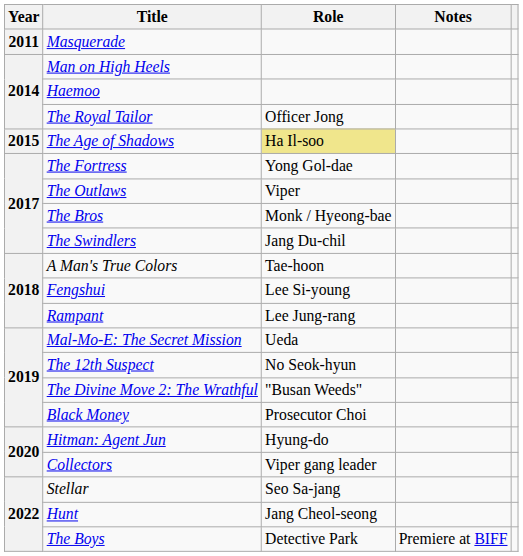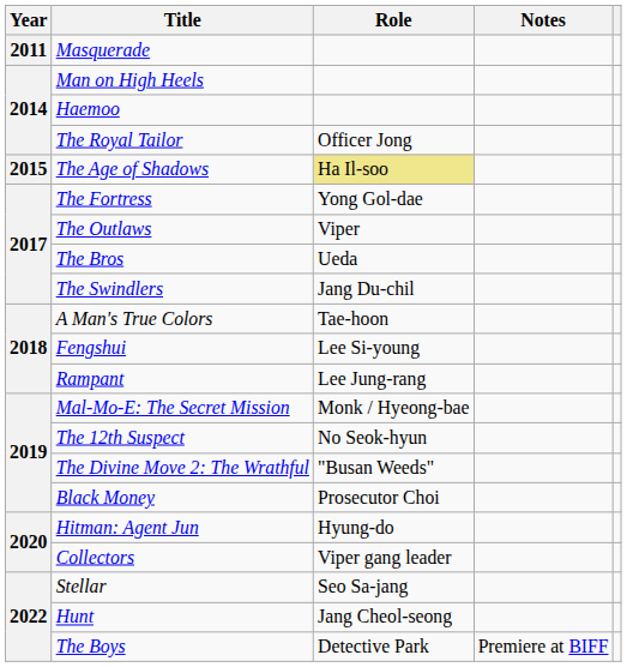The Bros | Role: Monk / Hyeong-bae -> Ueda
Mal-Mo-E: The Secret Mission | Role: Ueda -> Monk / Hyeong-bae
